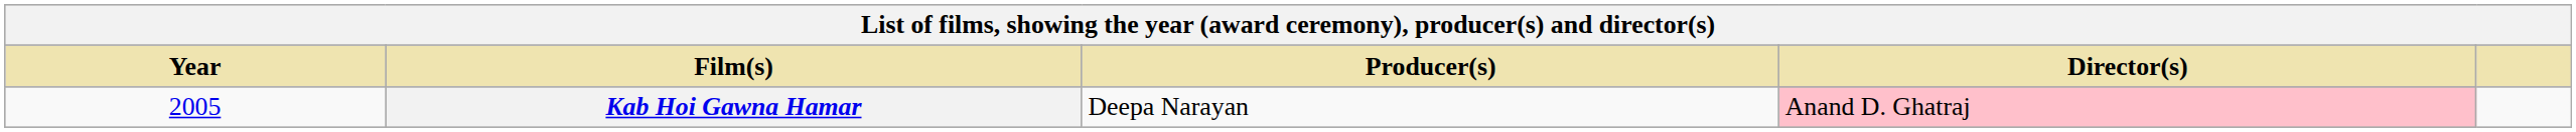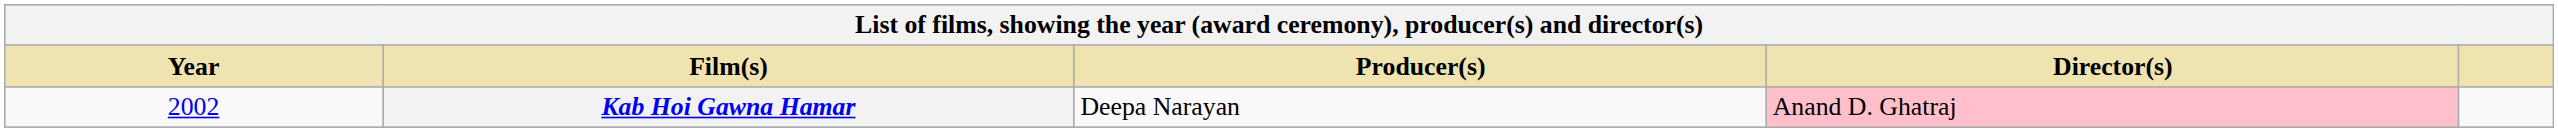Kab Hoi Gawna Hamar | Year: 2005 -> 2002
